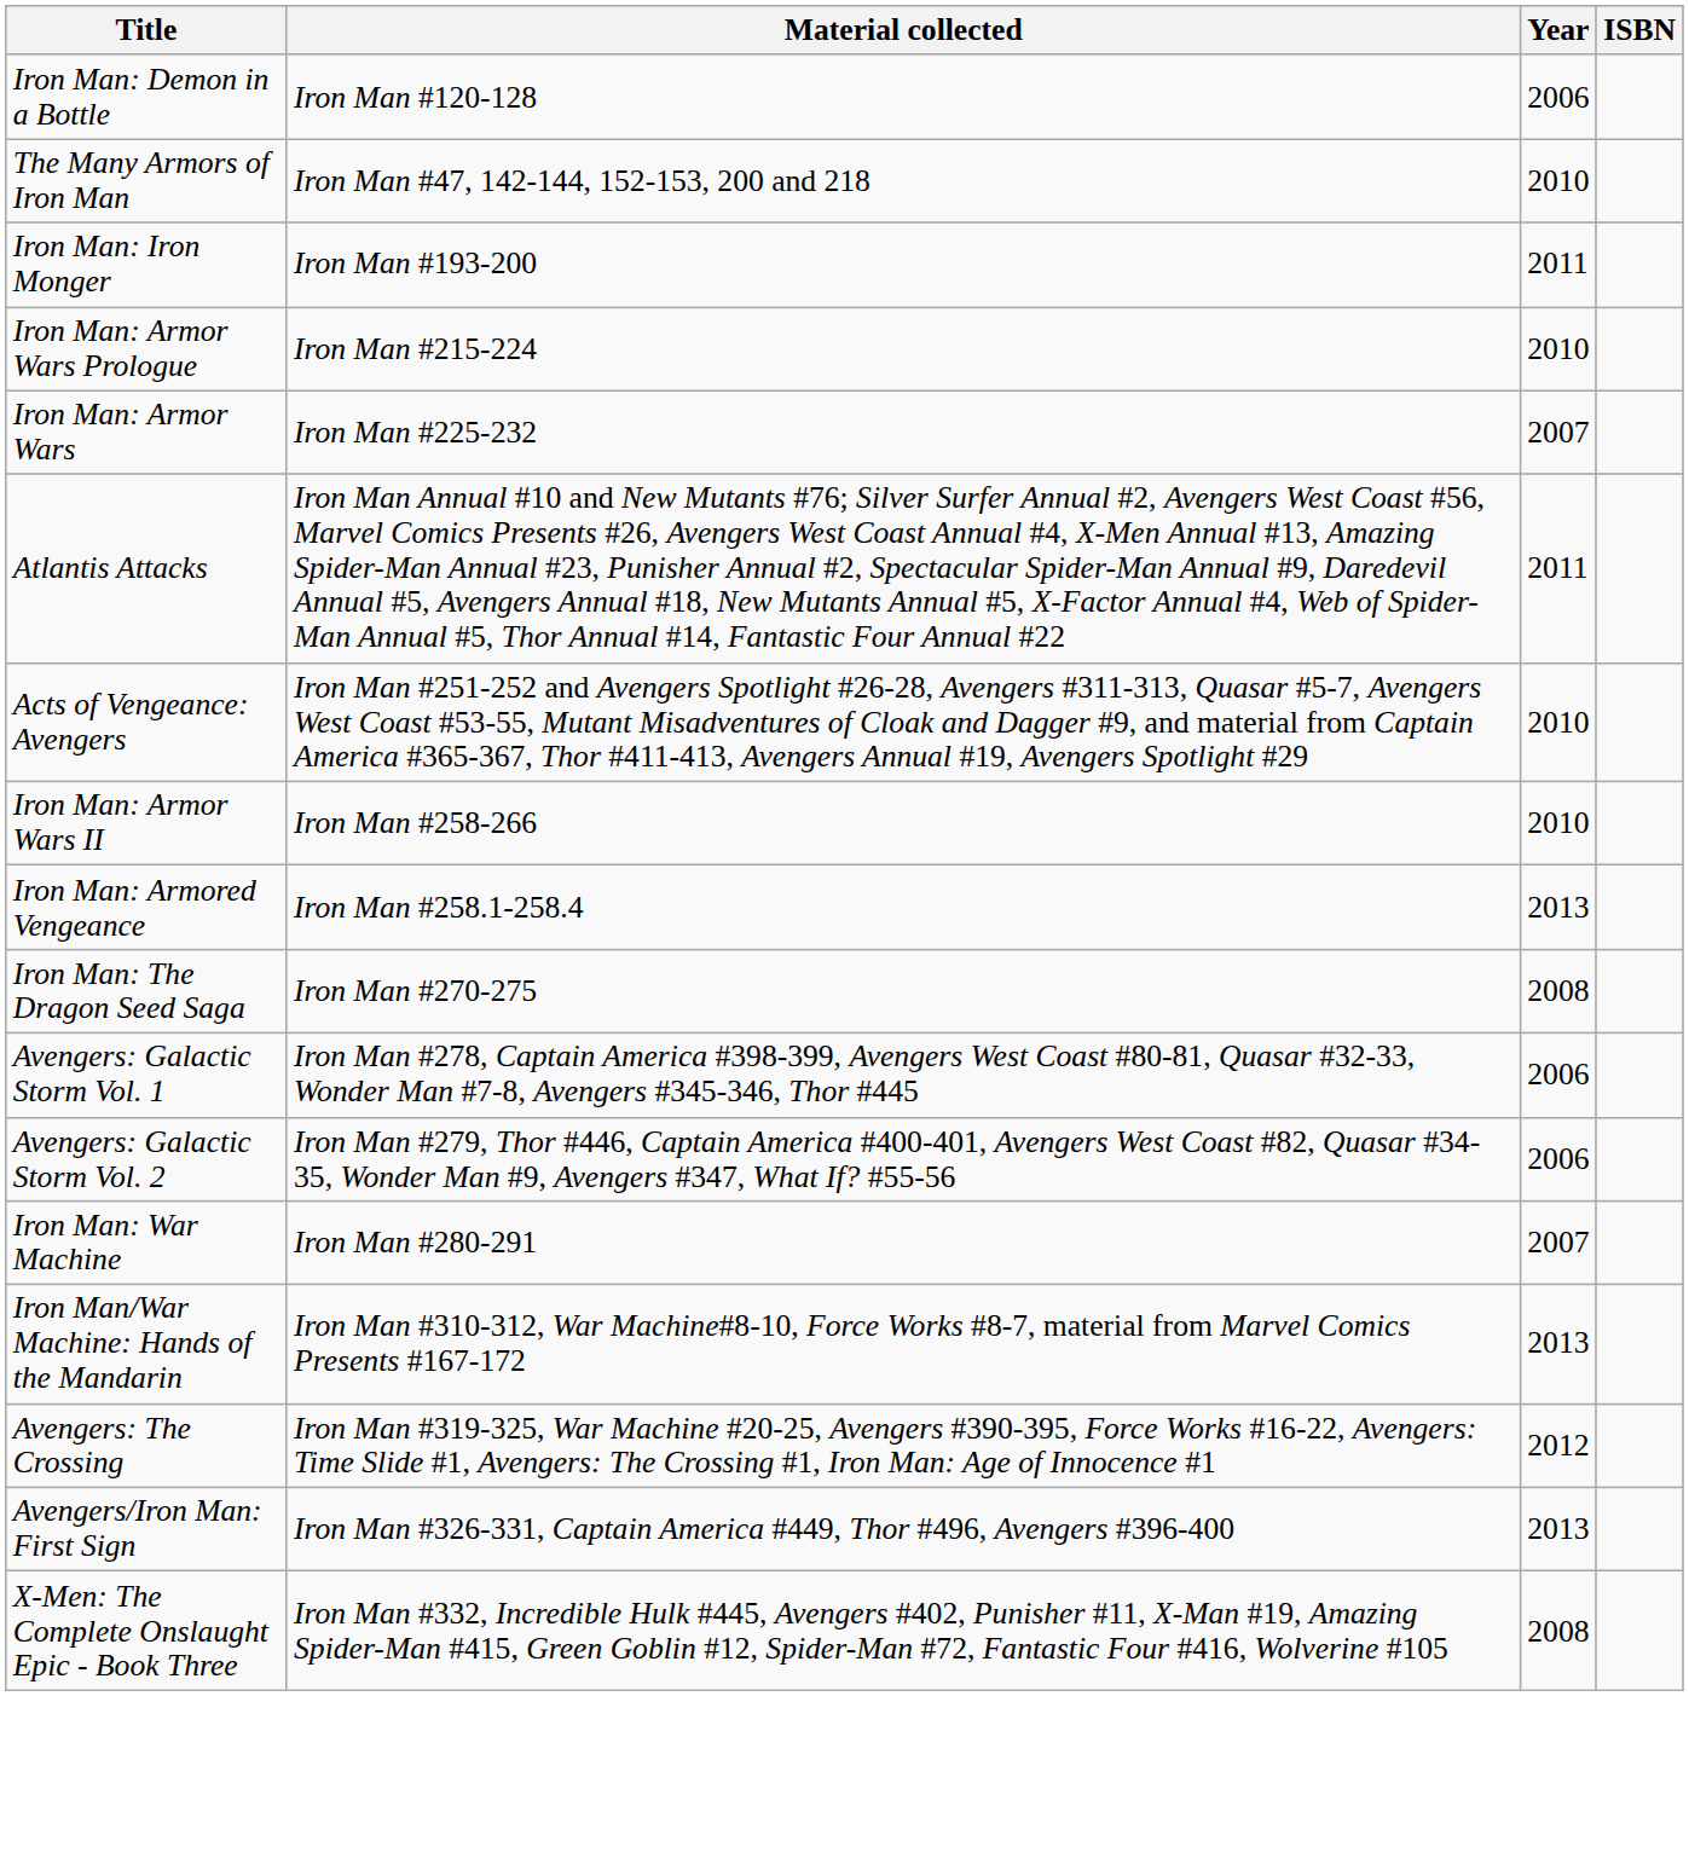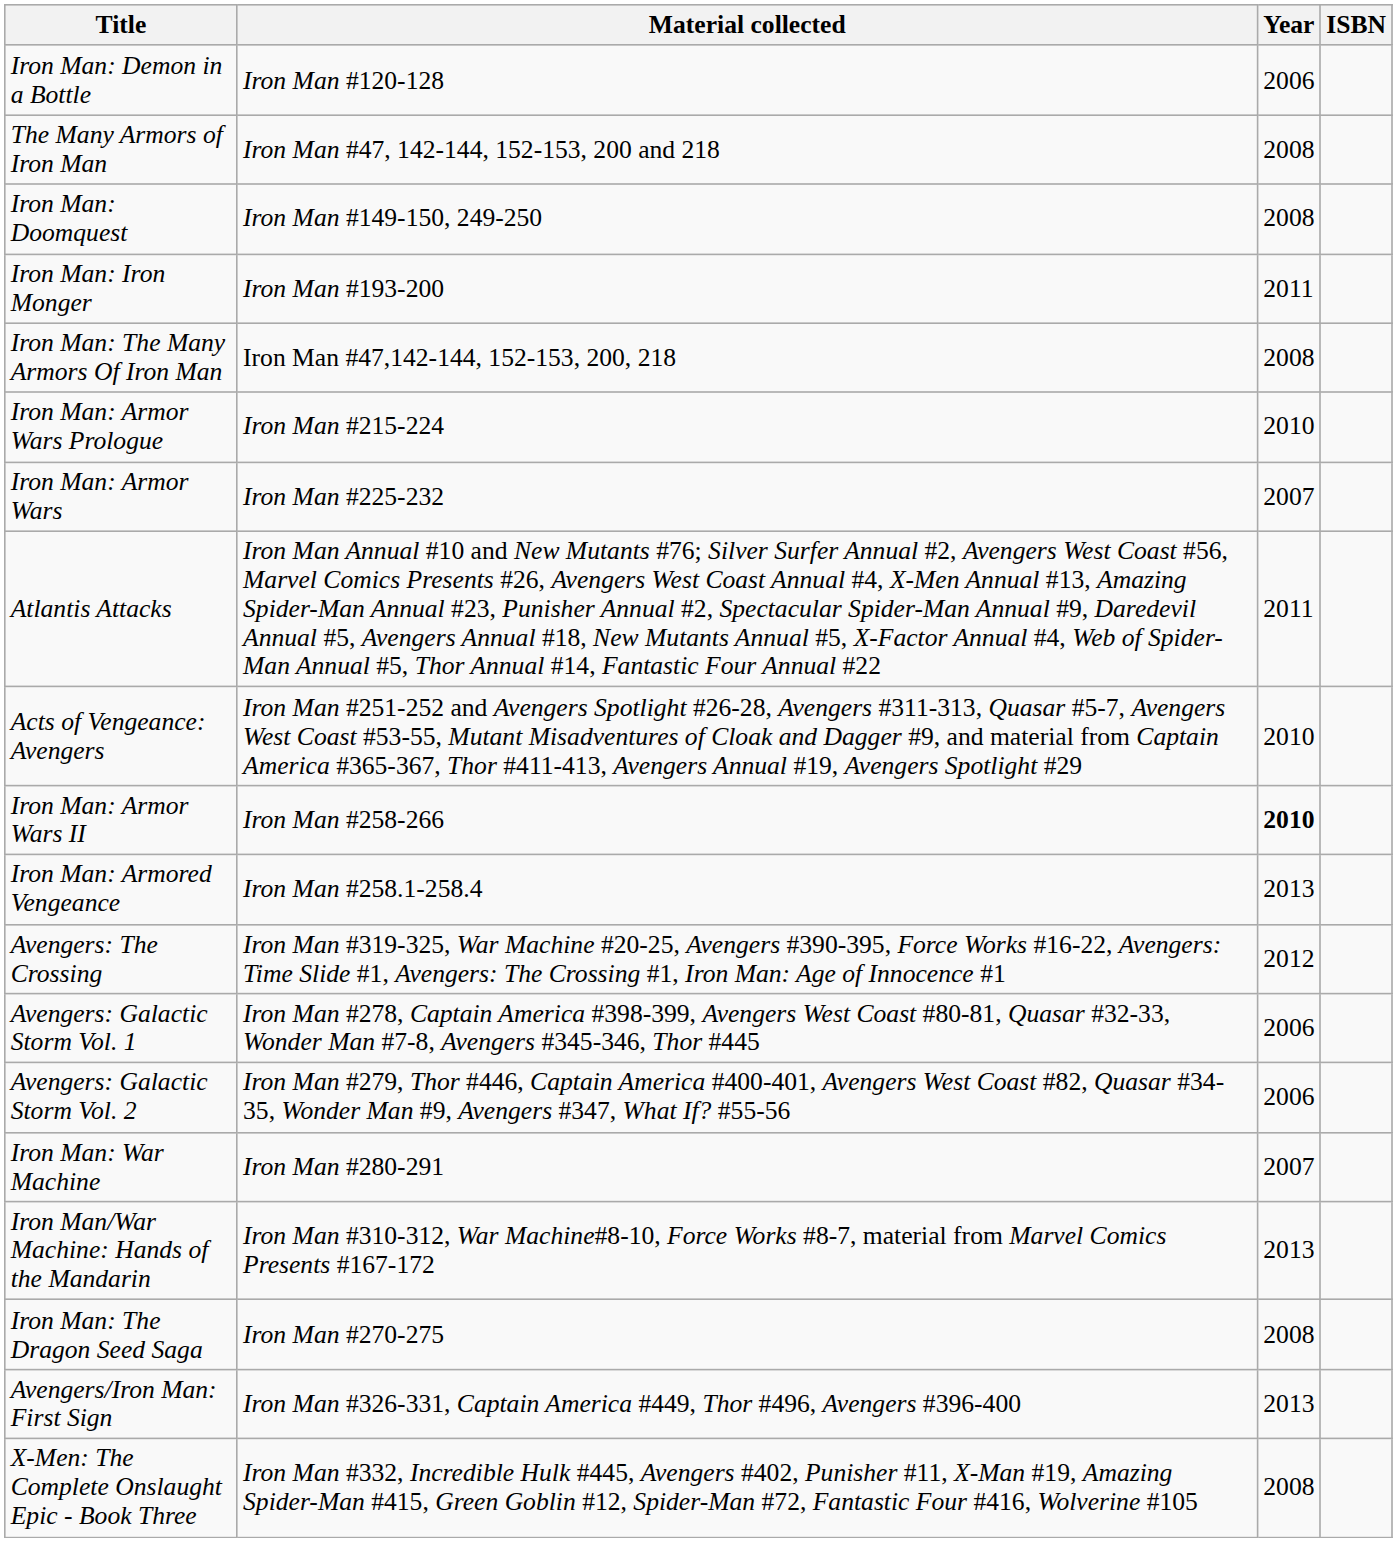The Many Armors of Iron Man | Year: 2010 -> 2008
+ row: Iron Man: Doomquest | Iron Man #149-150, 249-250 | 2008
+ row: Iron Man: The Many Armors Of Iron Man | Iron Man #47,142-144, 152-153, 200, 218 | 2008
Iron Man: Armor Wars II | Year: normal -> bold
rows swapped: Iron Man: The Dragon Seed Saga <-> Avengers: The Crossing
